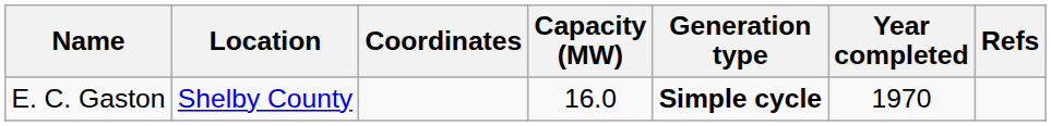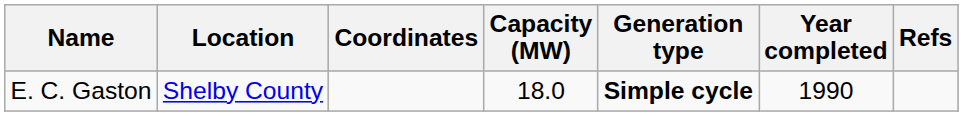E. C. Gaston | Capacity (MW): 16.0 -> 18.0
E. C. Gaston | Year completed: 1970 -> 1990
